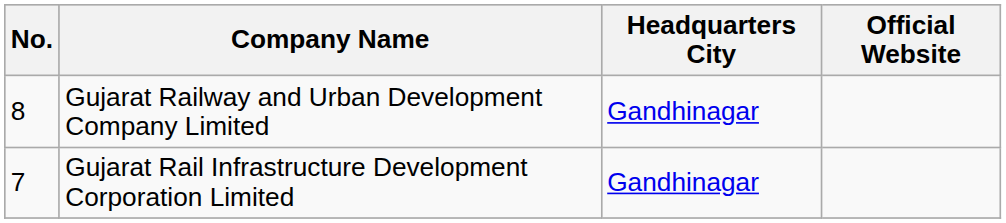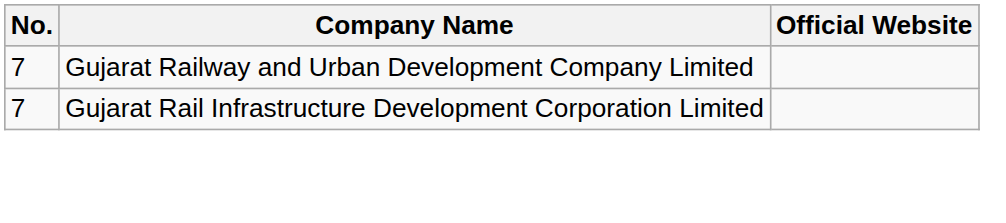- column: Headquarters City | Gandhinagar | Gandhinagar
Gujarat Railway and Urban Development Company Limited | No.: 8 -> 7
